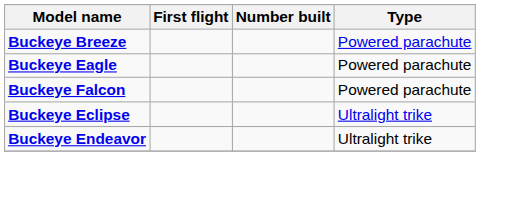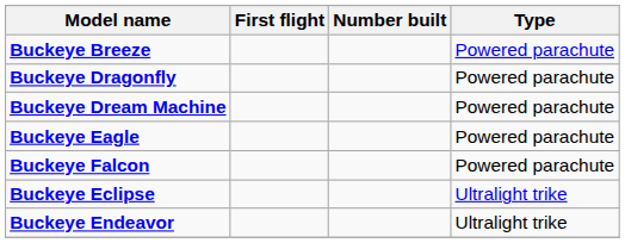+ row: Buckeye Dragonfly | Powered parachute
+ row: Buckeye Dream Machine | Powered parachute
